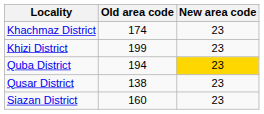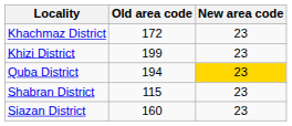Khachmaz District | Old area code: 174 -> 172
- row: Qusar District | 138 | 23
+ row: Shabran District | 115 | 23
